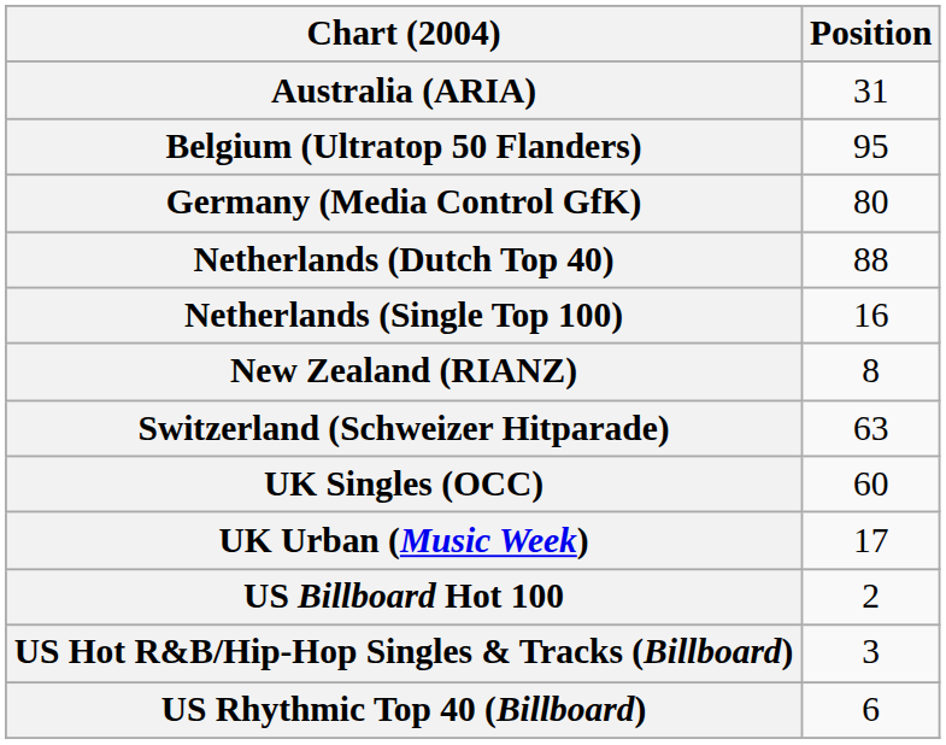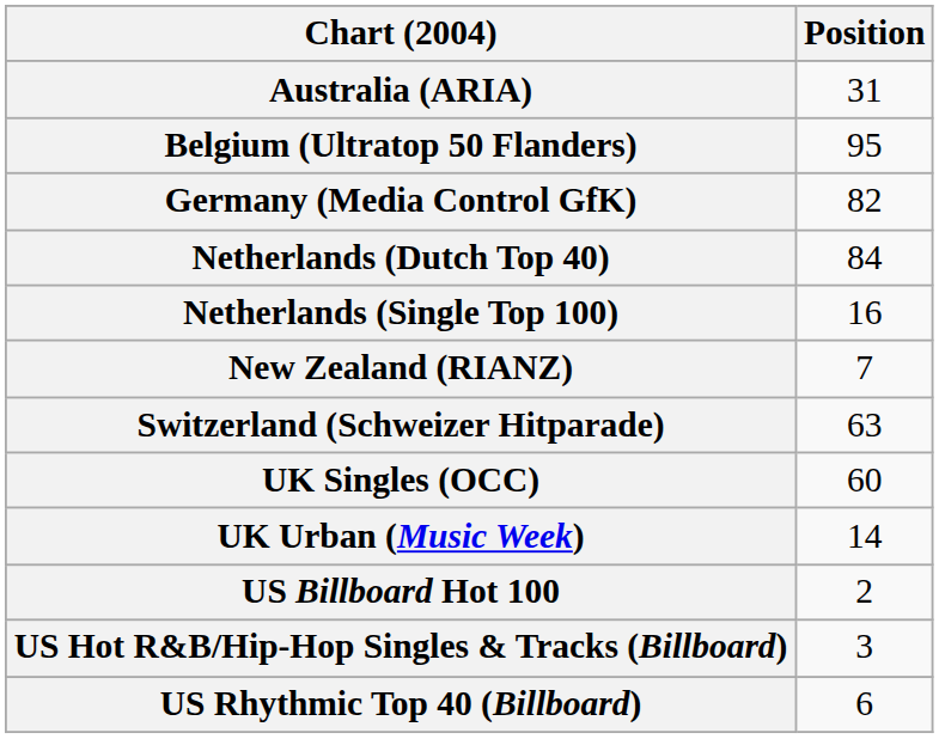Germany (Media Control GfK) | Position: 80 -> 82
Netherlands (Dutch Top 40) | Position: 88 -> 84
New Zealand (RIANZ) | Position: 8 -> 7
UK Urban (Music Week) | Position: 17 -> 14
